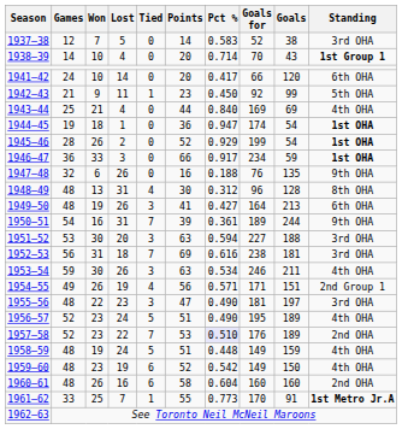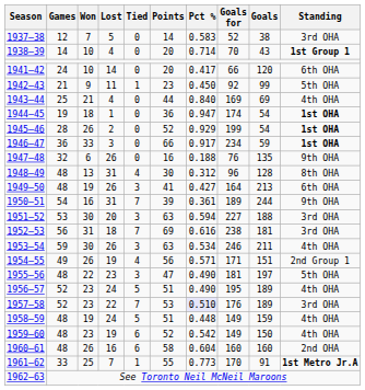1955–56 | Standing: 3rd OHA -> 5th OHA
1957–58 | Standing: 2nd OHA -> 3rd OHA
